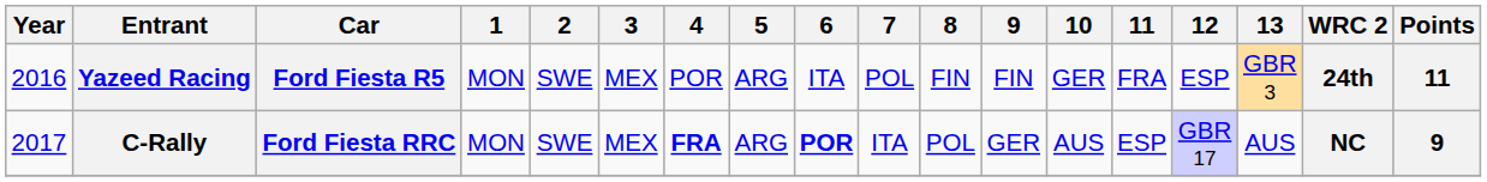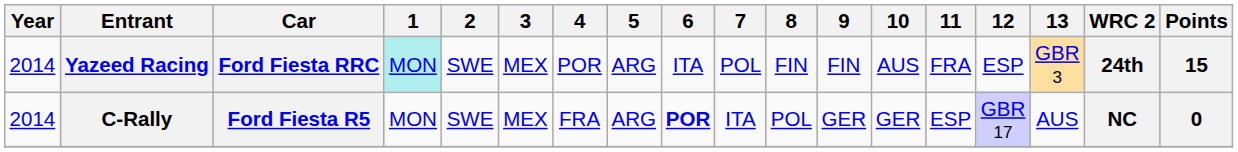Yazeed Racing | Year: 2016 -> 2014
Yazeed Racing | Car: Ford Fiesta R5 -> Ford Fiesta RRC
Yazeed Racing | 1: no background -> paleturquoise background
Yazeed Racing | 10: GER -> AUS
Yazeed Racing | Points: 11 -> 15
C-Rally | Year: 2017 -> 2014
C-Rally | Car: Ford Fiesta RRC -> Ford Fiesta R5
C-Rally | 4: bold -> normal
C-Rally | 10: AUS -> GER
C-Rally | Points: 9 -> 0
